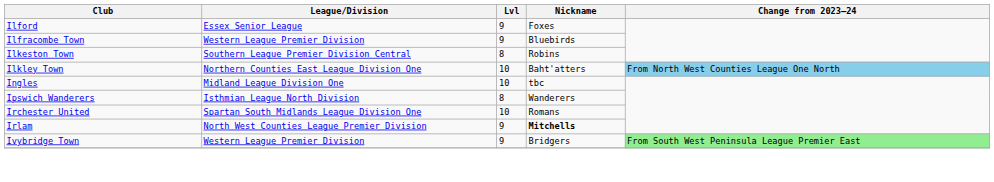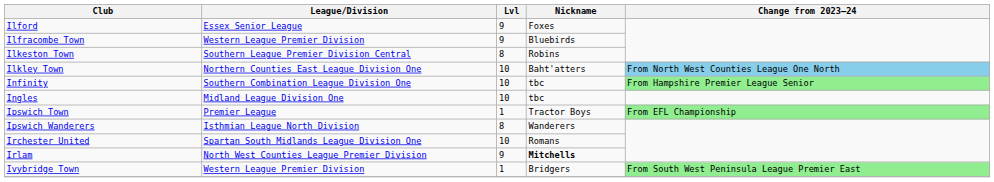+ row: Infinity | Southern Combination League Division One | 10 | tbc | From Hampshire Premier League Senior
+ row: Ipswich Town | Premier League | 1 | Tractor Boys | From EFL Championship
Ivybridge Town | Lvl: 9 -> 1
